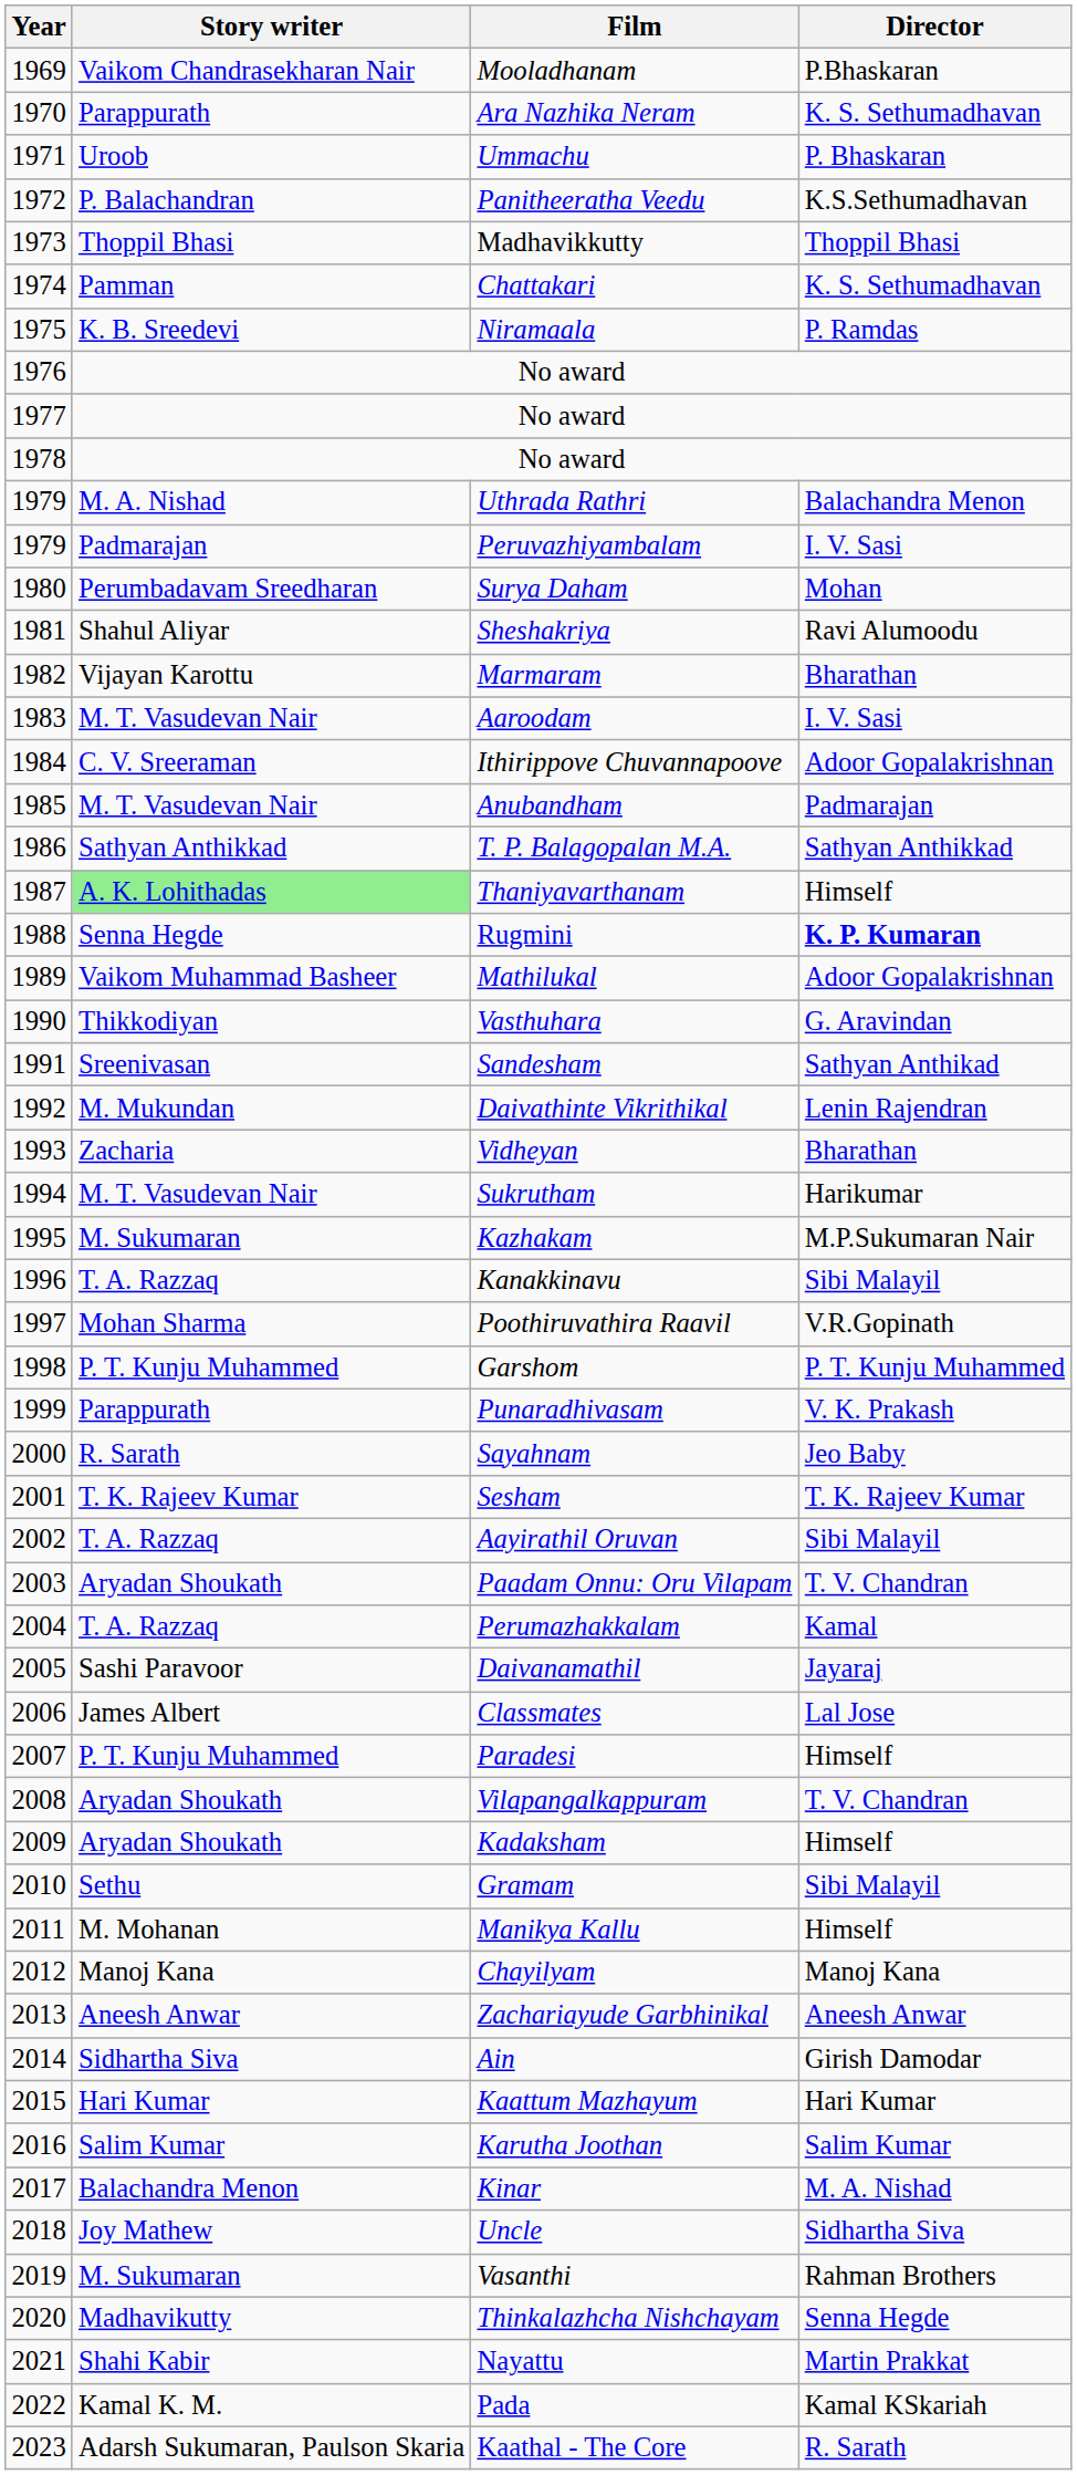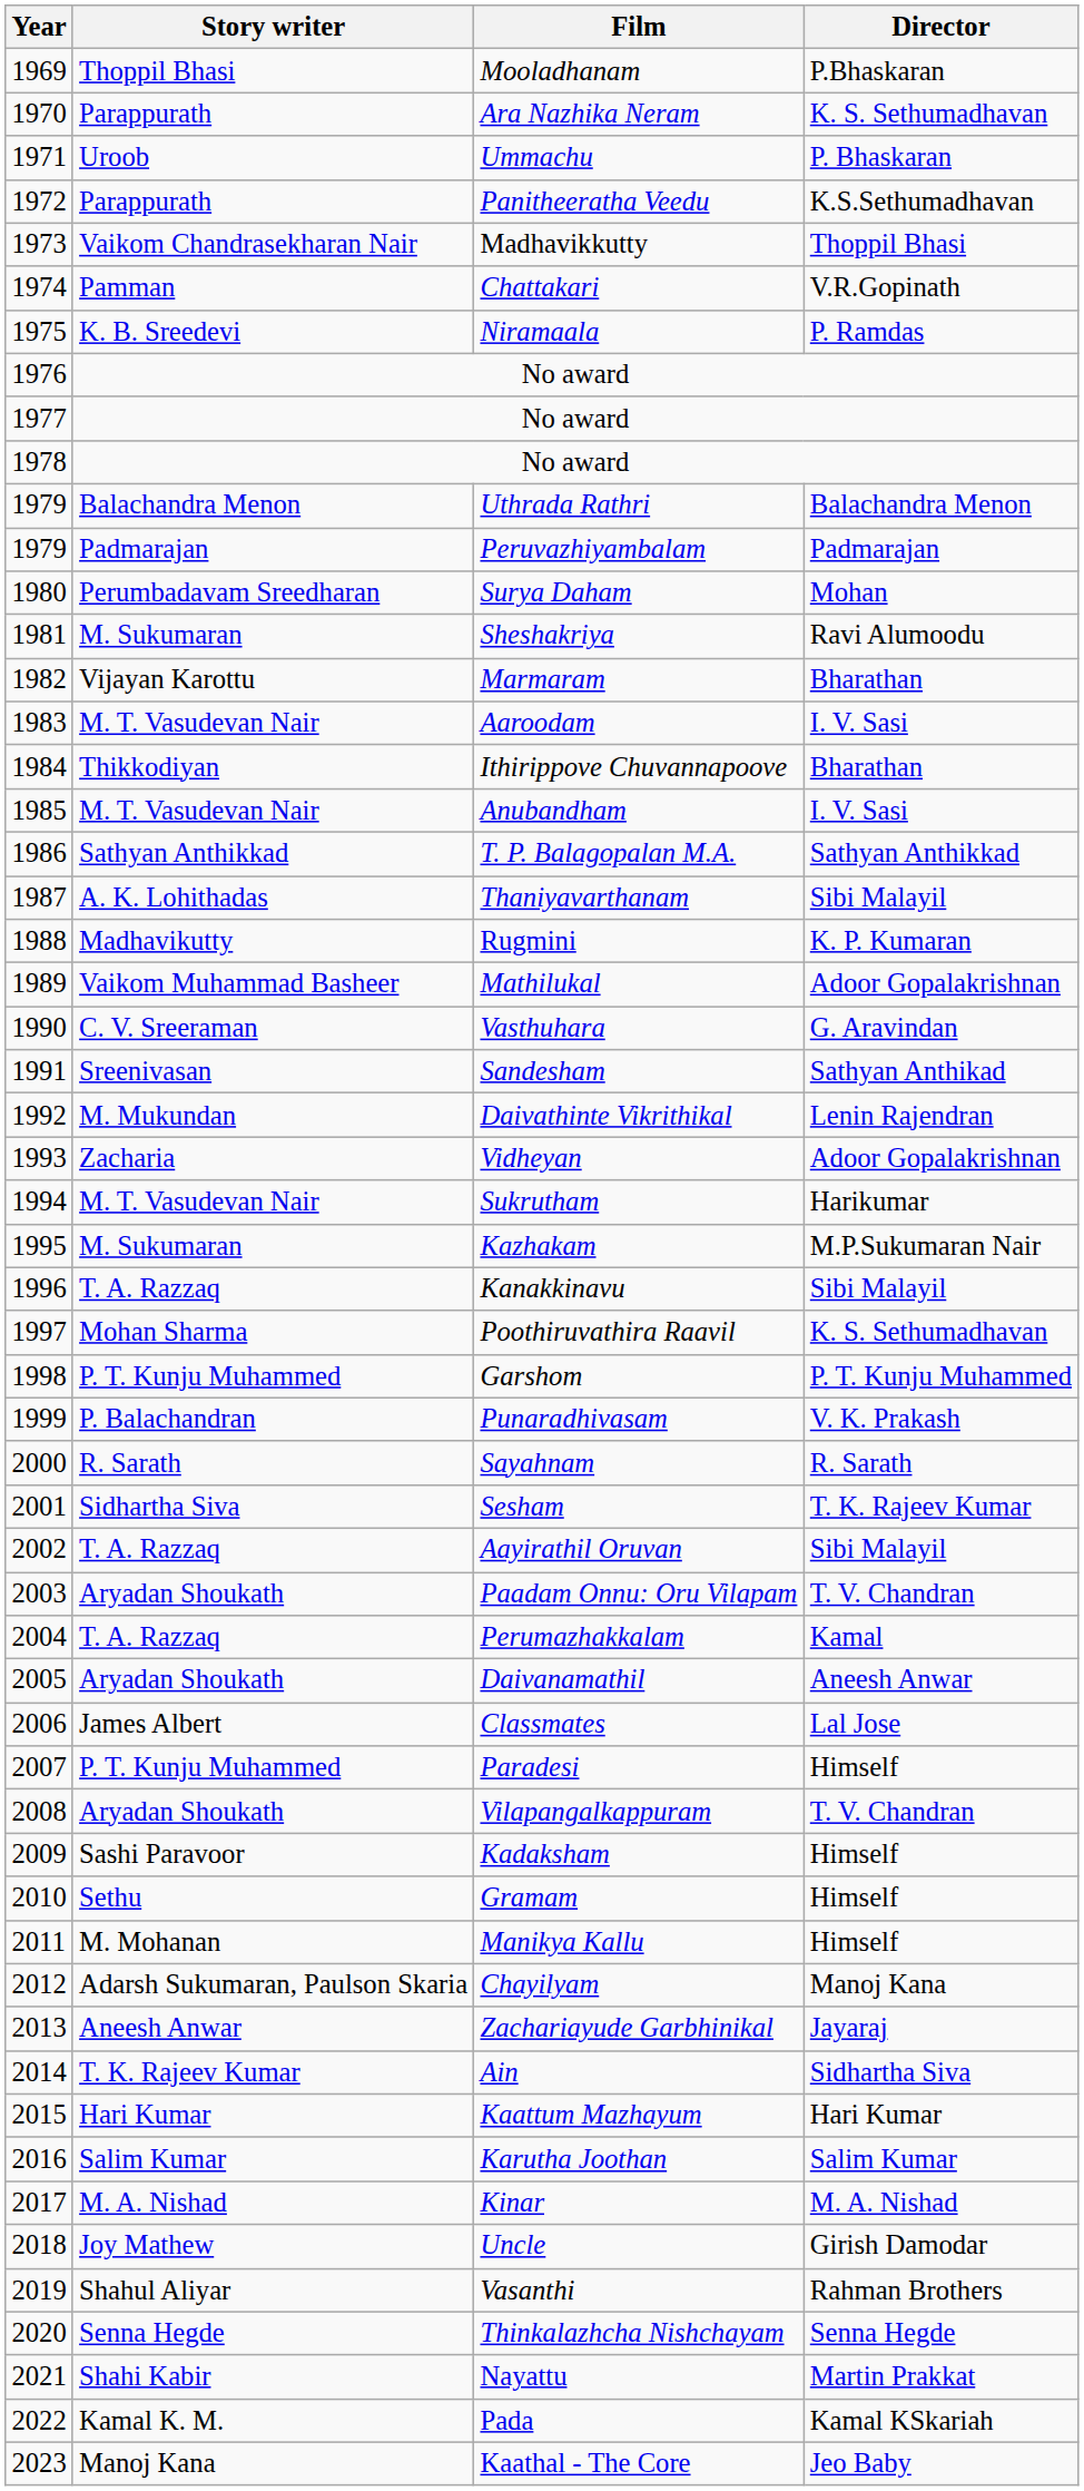Mooladhanam | Story writer: Vaikom Chandrasekharan Nair -> Thoppil Bhasi
Panitheeratha Veedu | Story writer: P. Balachandran -> Parappurath
Madhavikkutty | Story writer: Thoppil Bhasi -> Vaikom Chandrasekharan Nair
Chattakari | Director: K. S. Sethumadhavan -> V.R.Gopinath
Uthrada Rathri | Story writer: M. A. Nishad -> Balachandra Menon
Peruvazhiyambalam | Director: I. V. Sasi -> Padmarajan
Sheshakriya | Story writer: Shahul Aliyar -> M. Sukumaran
Ithirippove Chuvannapoove | Story writer: C. V. Sreeraman -> Thikkodiyan
Ithirippove Chuvannapoove | Director: Adoor Gopalakrishnan -> Bharathan
Anubandham | Director: Padmarajan -> I. V. Sasi
Thaniyavarthanam | Story writer: lightgreen background -> no background
Thaniyavarthanam | Director: Himself -> Sibi Malayil
Rugmini | Story writer: Senna Hegde -> Madhavikutty
Rugmini | Director: bold -> normal
Vasthuhara | Story writer: Thikkodiyan -> C. V. Sreeraman
Vidheyan | Director: Bharathan -> Adoor Gopalakrishnan
Poothiruvathira Raavil | Director: V.R.Gopinath -> K. S. Sethumadhavan
Punaradhivasam | Story writer: Parappurath -> P. Balachandran
Sayahnam | Director: Jeo Baby -> R. Sarath
Sesham | Story writer: T. K. Rajeev Kumar -> Sidhartha Siva
Daivanamathil | Story writer: Sashi Paravoor -> Aryadan Shoukath
Daivanamathil | Director: Jayaraj -> Aneesh Anwar
Kadaksham | Story writer: Aryadan Shoukath -> Sashi Paravoor
Gramam | Director: Sibi Malayil -> Himself
Chayilyam | Story writer: Manoj Kana -> Adarsh Sukumaran, Paulson Skaria
Zachariayude Garbhinikal | Director: Aneesh Anwar -> Jayaraj
Ain | Story writer: Sidhartha Siva -> T. K. Rajeev Kumar
Ain | Director: Girish Damodar -> Sidhartha Siva
Kinar | Story writer: Balachandra Menon -> M. A. Nishad
Uncle | Director: Sidhartha Siva -> Girish Damodar
Vasanthi | Story writer: M. Sukumaran -> Shahul Aliyar
Thinkalazhcha Nishchayam | Story writer: Madhavikutty -> Senna Hegde
Kaathal - The Core | Story writer: Adarsh Sukumaran, Paulson Skaria -> Manoj Kana
Kaathal - The Core | Director: R. Sarath -> Jeo Baby
